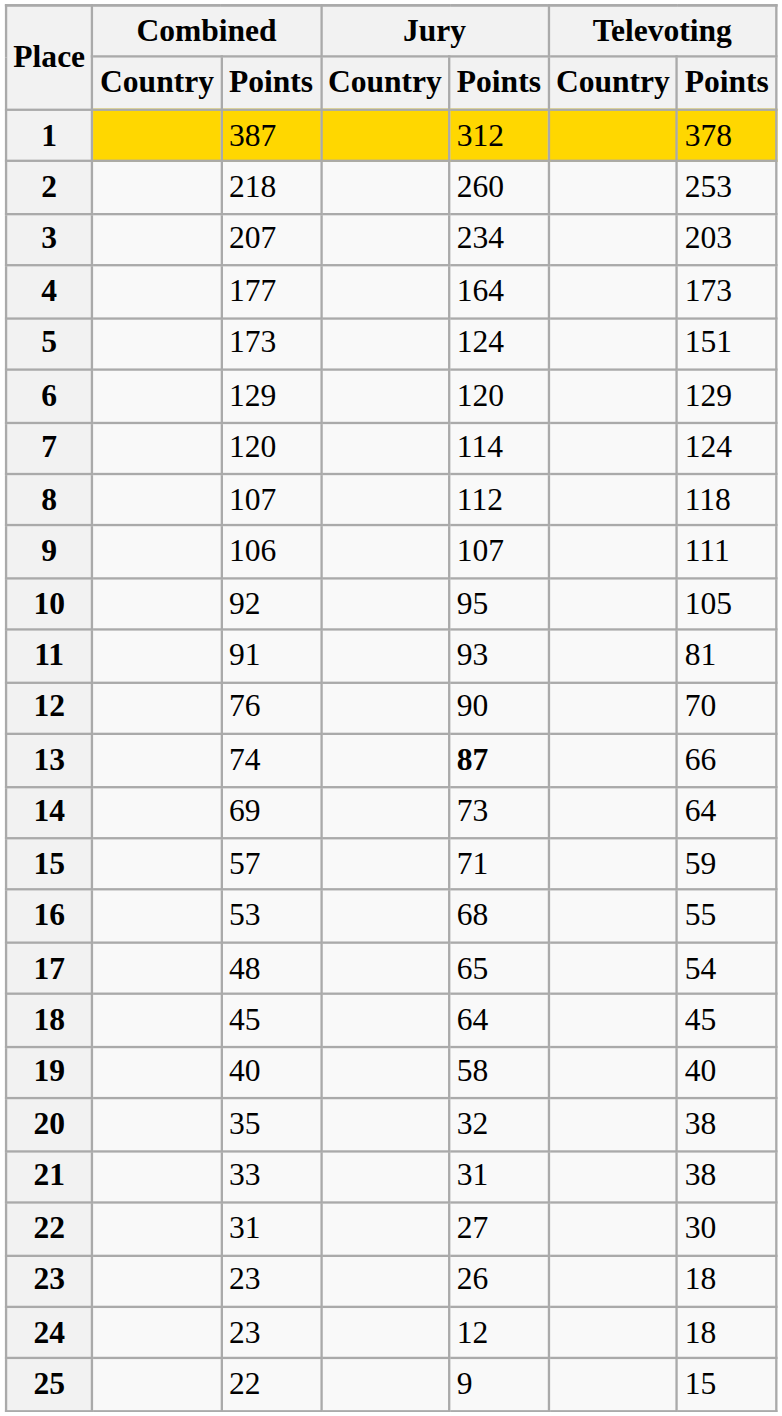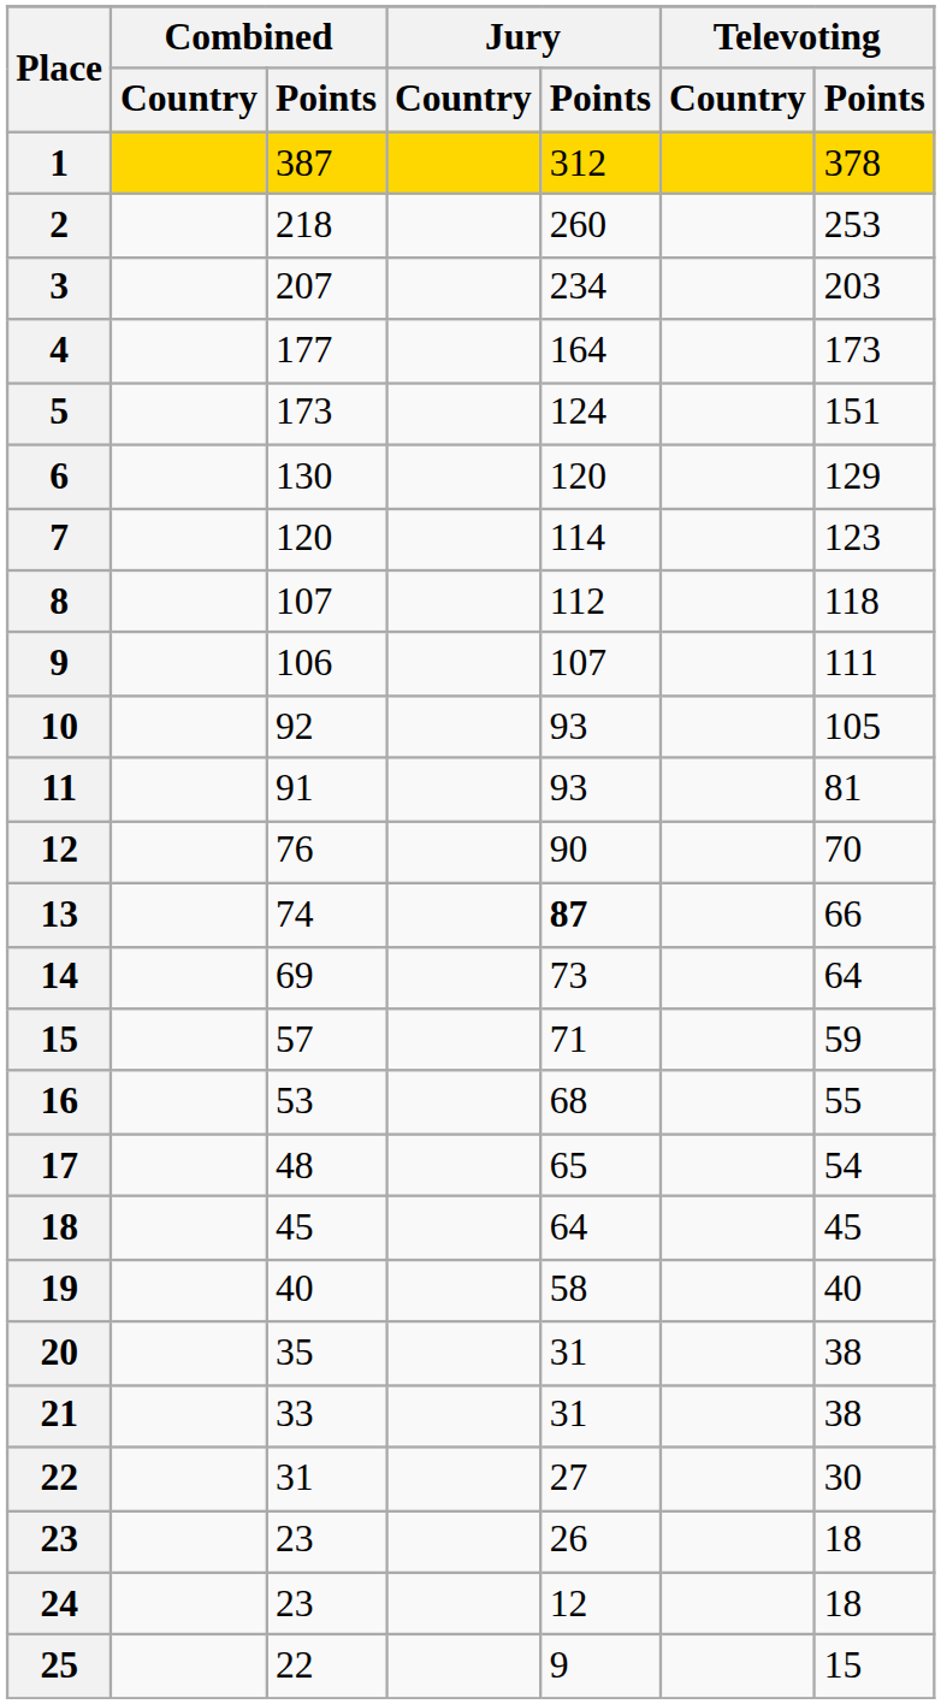6 | Combined / Points: 129 -> 130
7 | Televoting / Points: 124 -> 123
10 | Jury / Points: 95 -> 93
20 | Jury / Points: 32 -> 31
